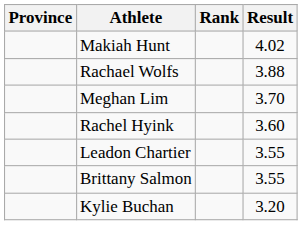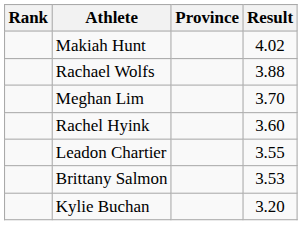columns swapped: Rank <-> Province
Brittany Salmon | Result: 3.55 -> 3.53
